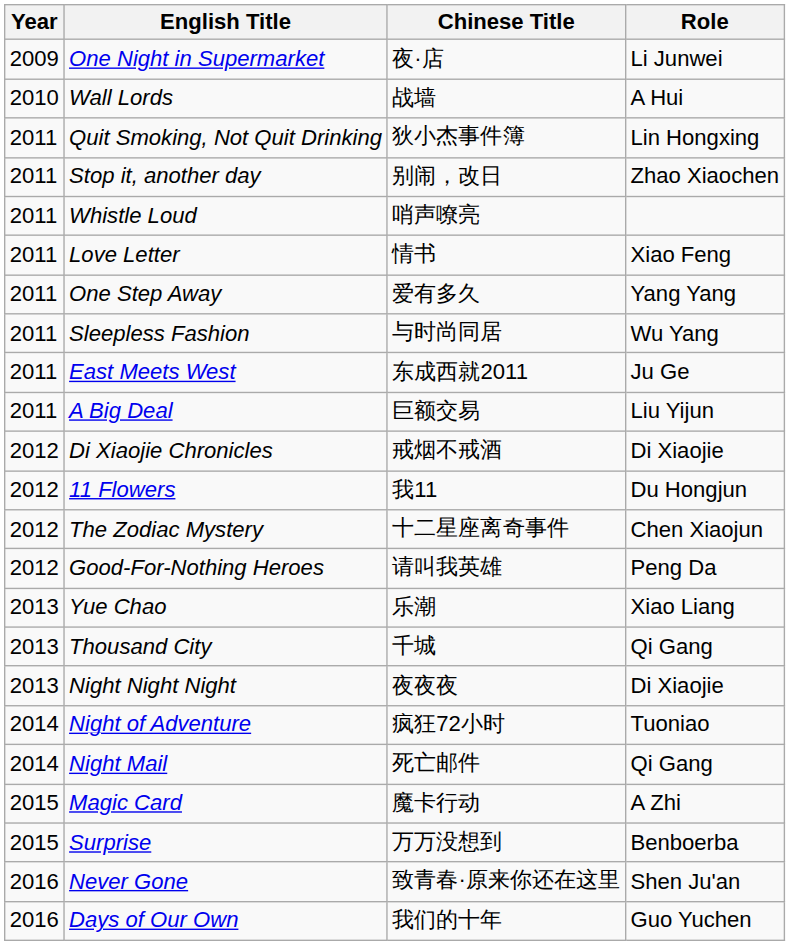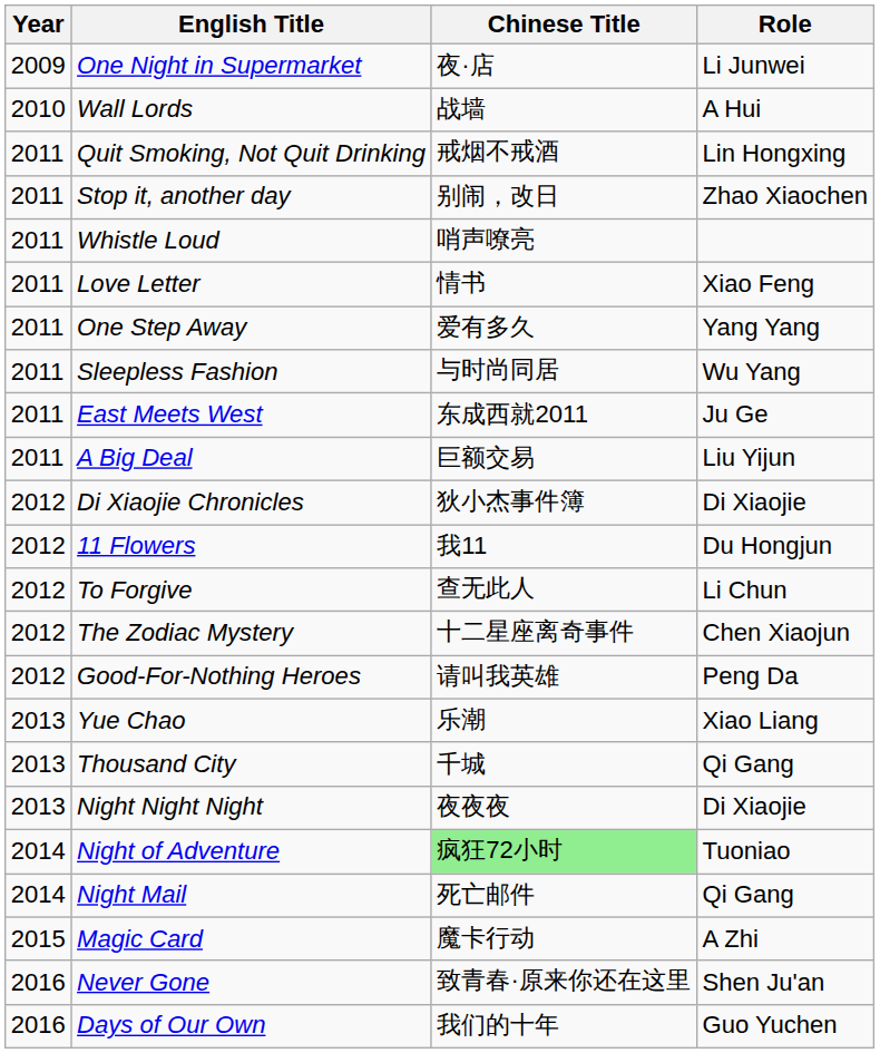Quit Smoking, Not Quit Drinking | Chinese Title: 狄小杰事件簿 -> 戒烟不戒酒
Di Xiaojie Chronicles | Chinese Title: 戒烟不戒酒 -> 狄小杰事件簿
+ row: 2012 | To Forgive | 查无此人 | Li Chun
Night of Adventure | Chinese Title: no background -> lightgreen background
- row: 2015 | Surprise | 万万没想到 | Benboerba
